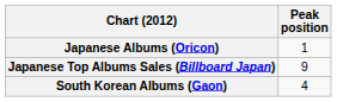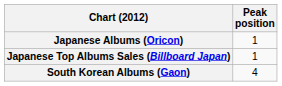Japanese Top Albums Sales (Billboard Japan) | Peak position: 9 -> 1
